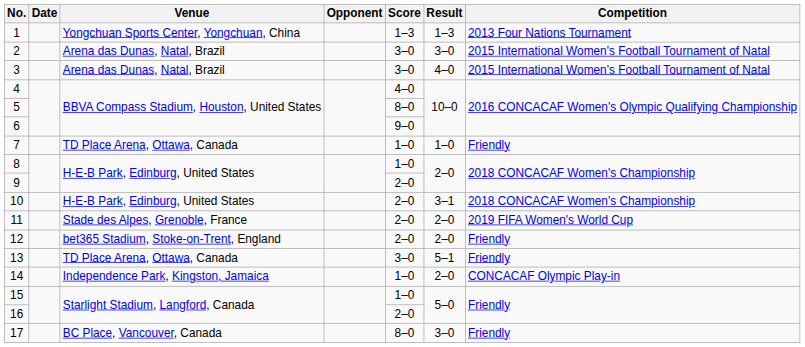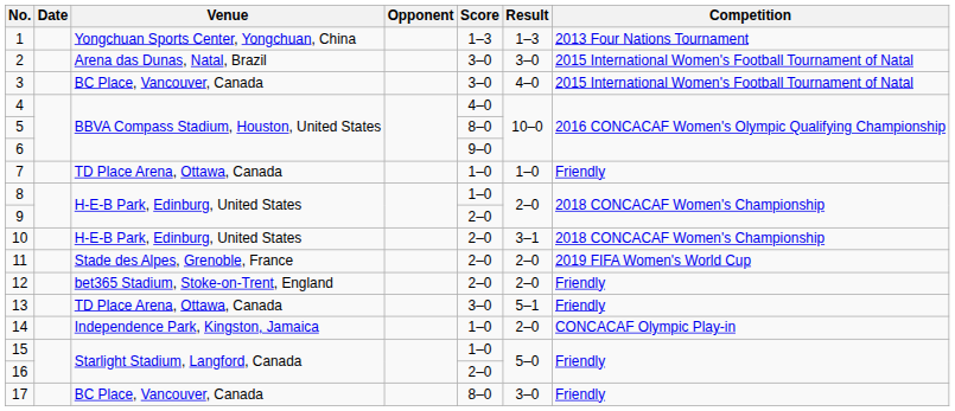3 | Venue: Arena das Dunas, Natal, Brazil -> BC Place, Vancouver, Canada
